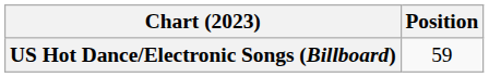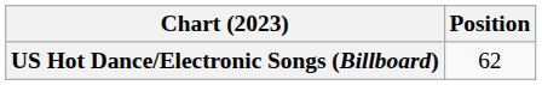US Hot Dance/Electronic Songs (Billboard) | Position: 59 -> 62
